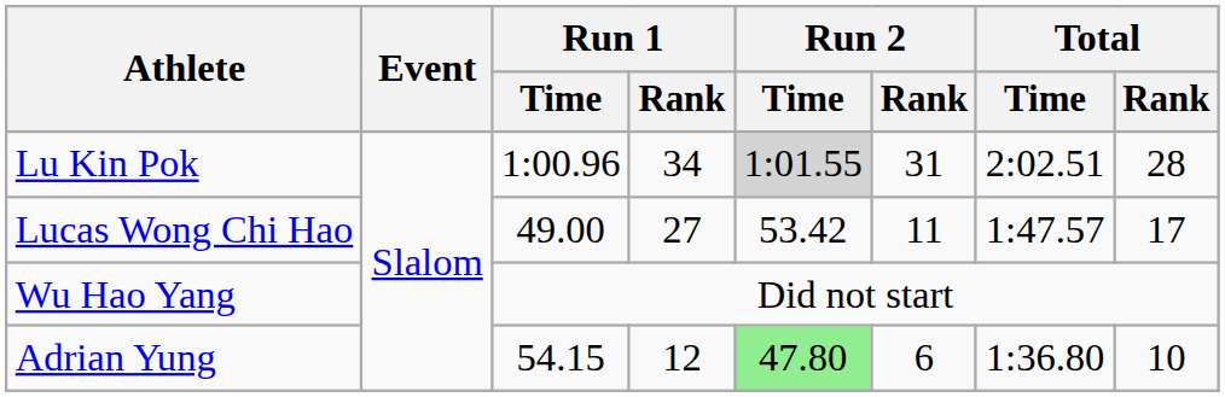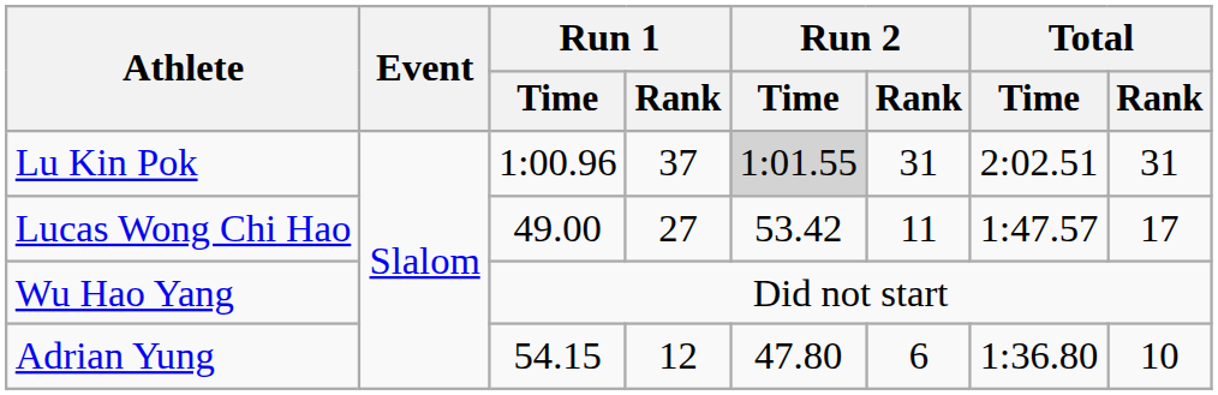Lu Kin Pok | Run 1 / Rank: 34 -> 37
Lu Kin Pok | Total / Rank: 28 -> 31
Adrian Yung | Run 2 / Time: lightgreen background -> no background
